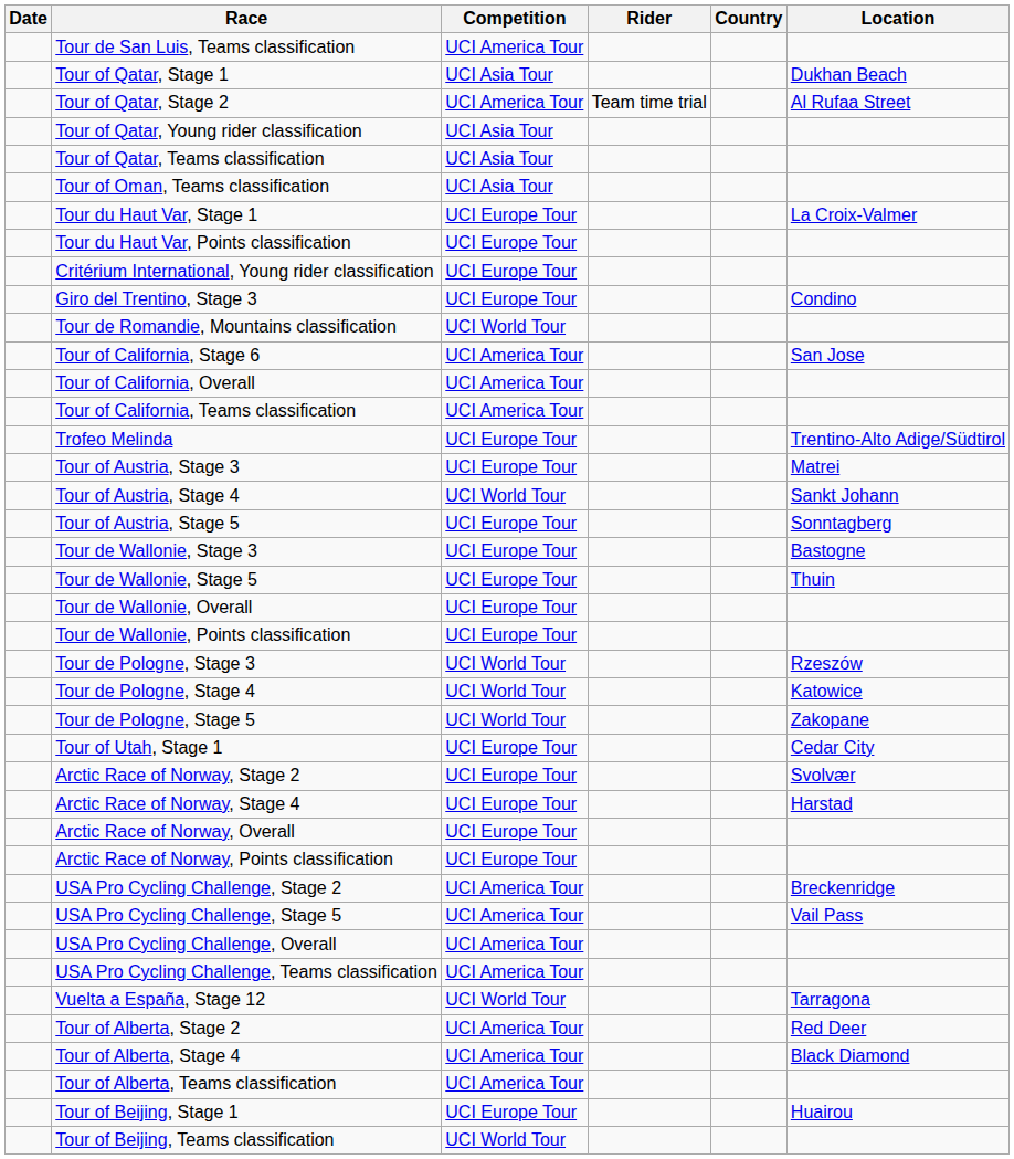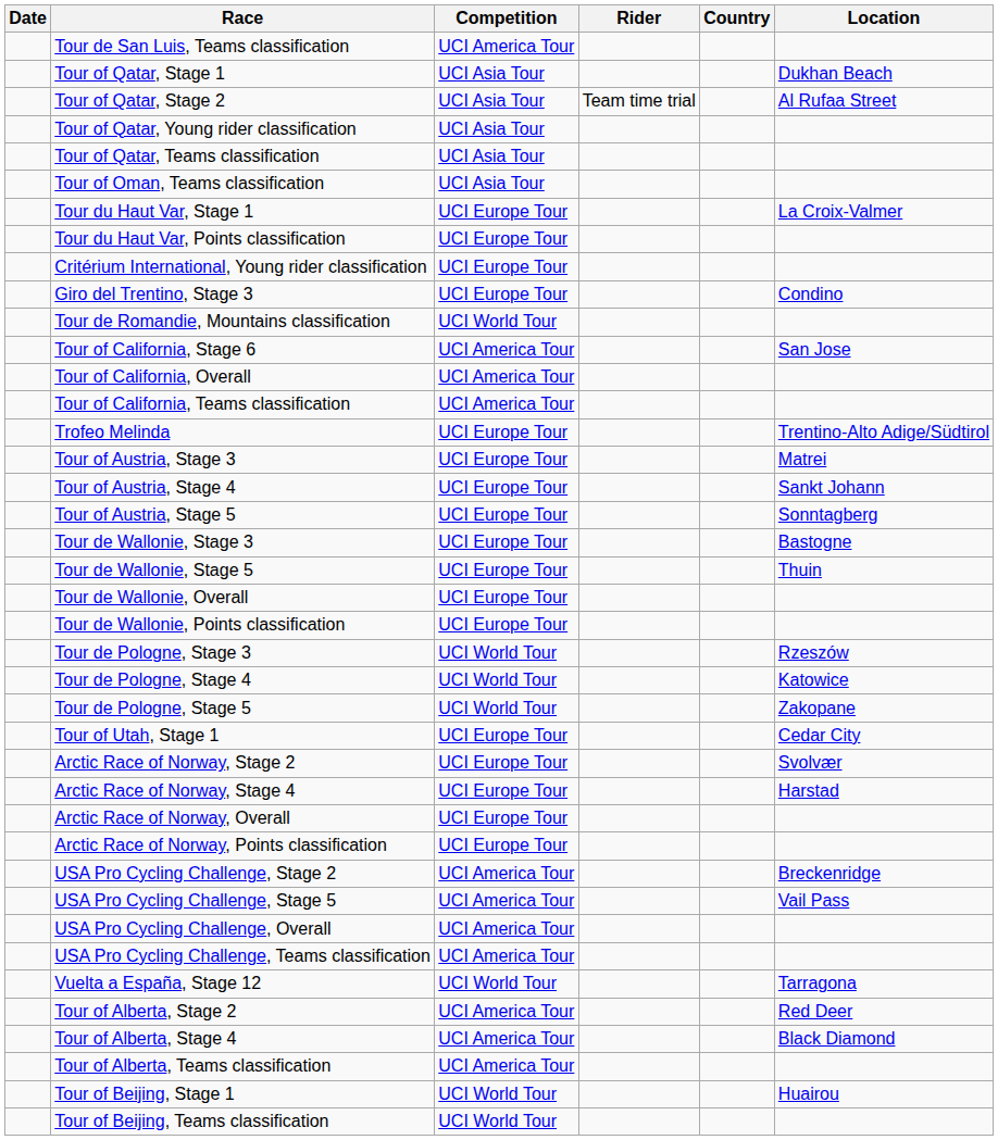Tour of Qatar, Stage 2 | Competition: UCI America Tour -> UCI Asia Tour
Tour of Austria, Stage 4 | Competition: UCI World Tour -> UCI Europe Tour
Tour of Beijing, Stage 1 | Competition: UCI Europe Tour -> UCI World Tour
